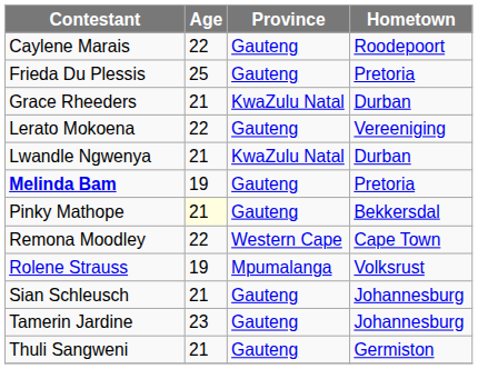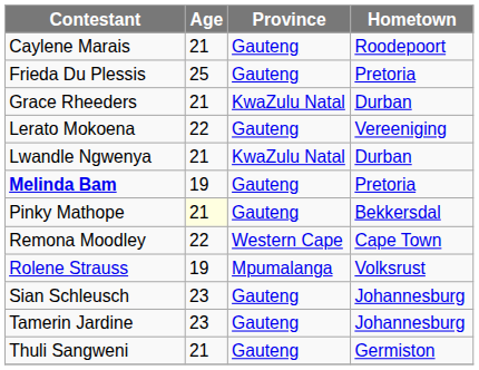Caylene Marais | Age: 22 -> 21
Sian Schleusch | Age: 21 -> 23
